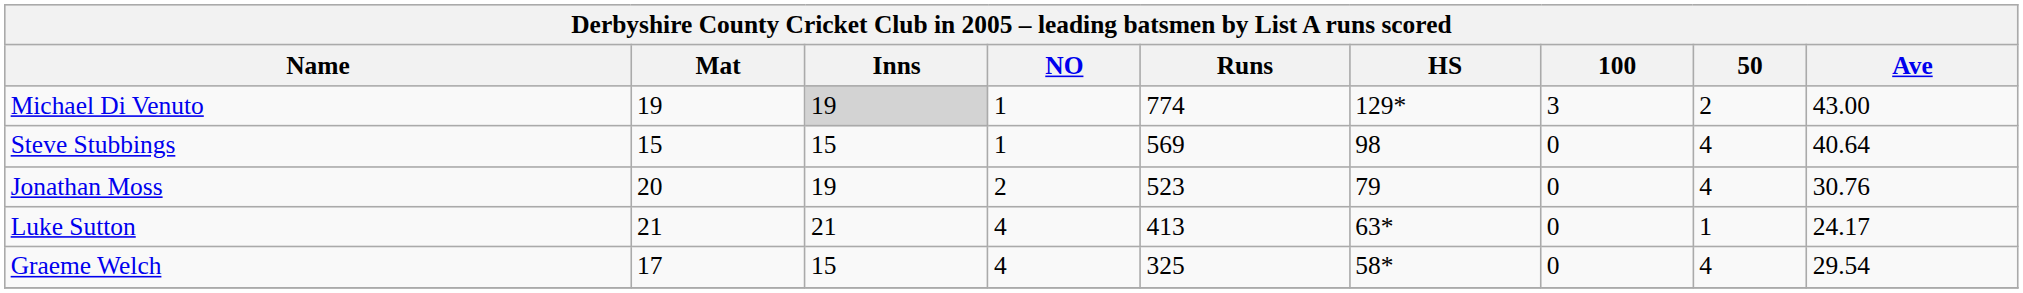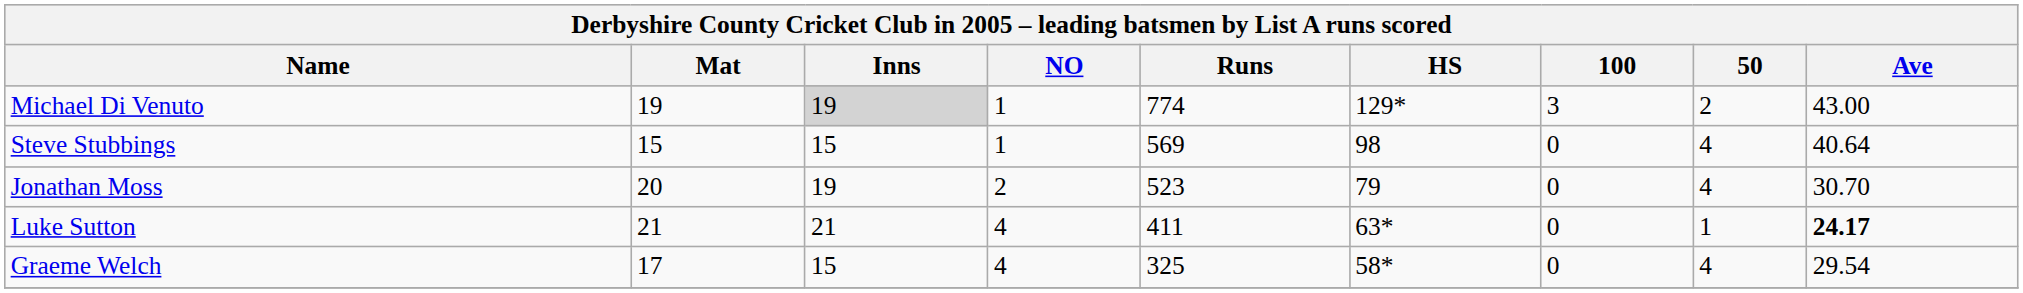Jonathan Moss | Ave: 30.76 -> 30.70
Luke Sutton | Runs: 413 -> 411
Luke Sutton | Ave: normal -> bold
